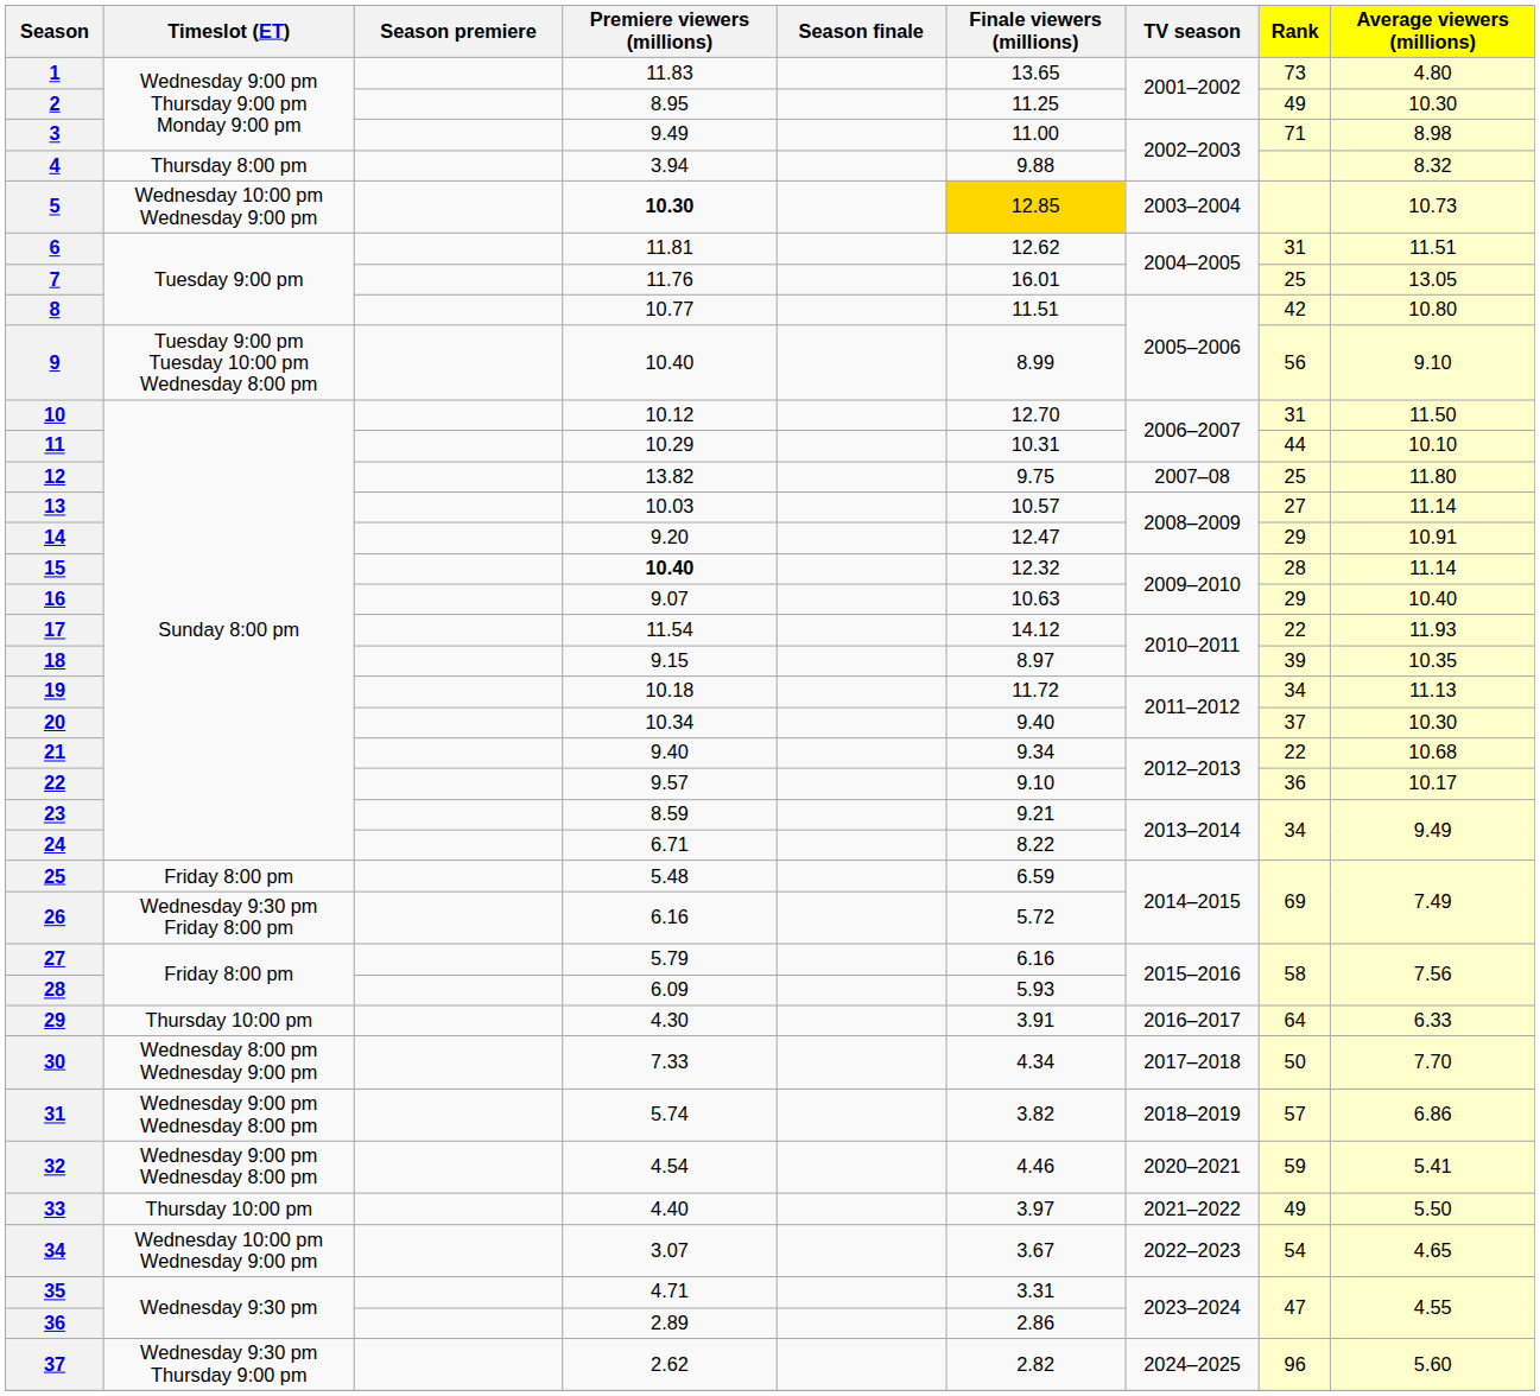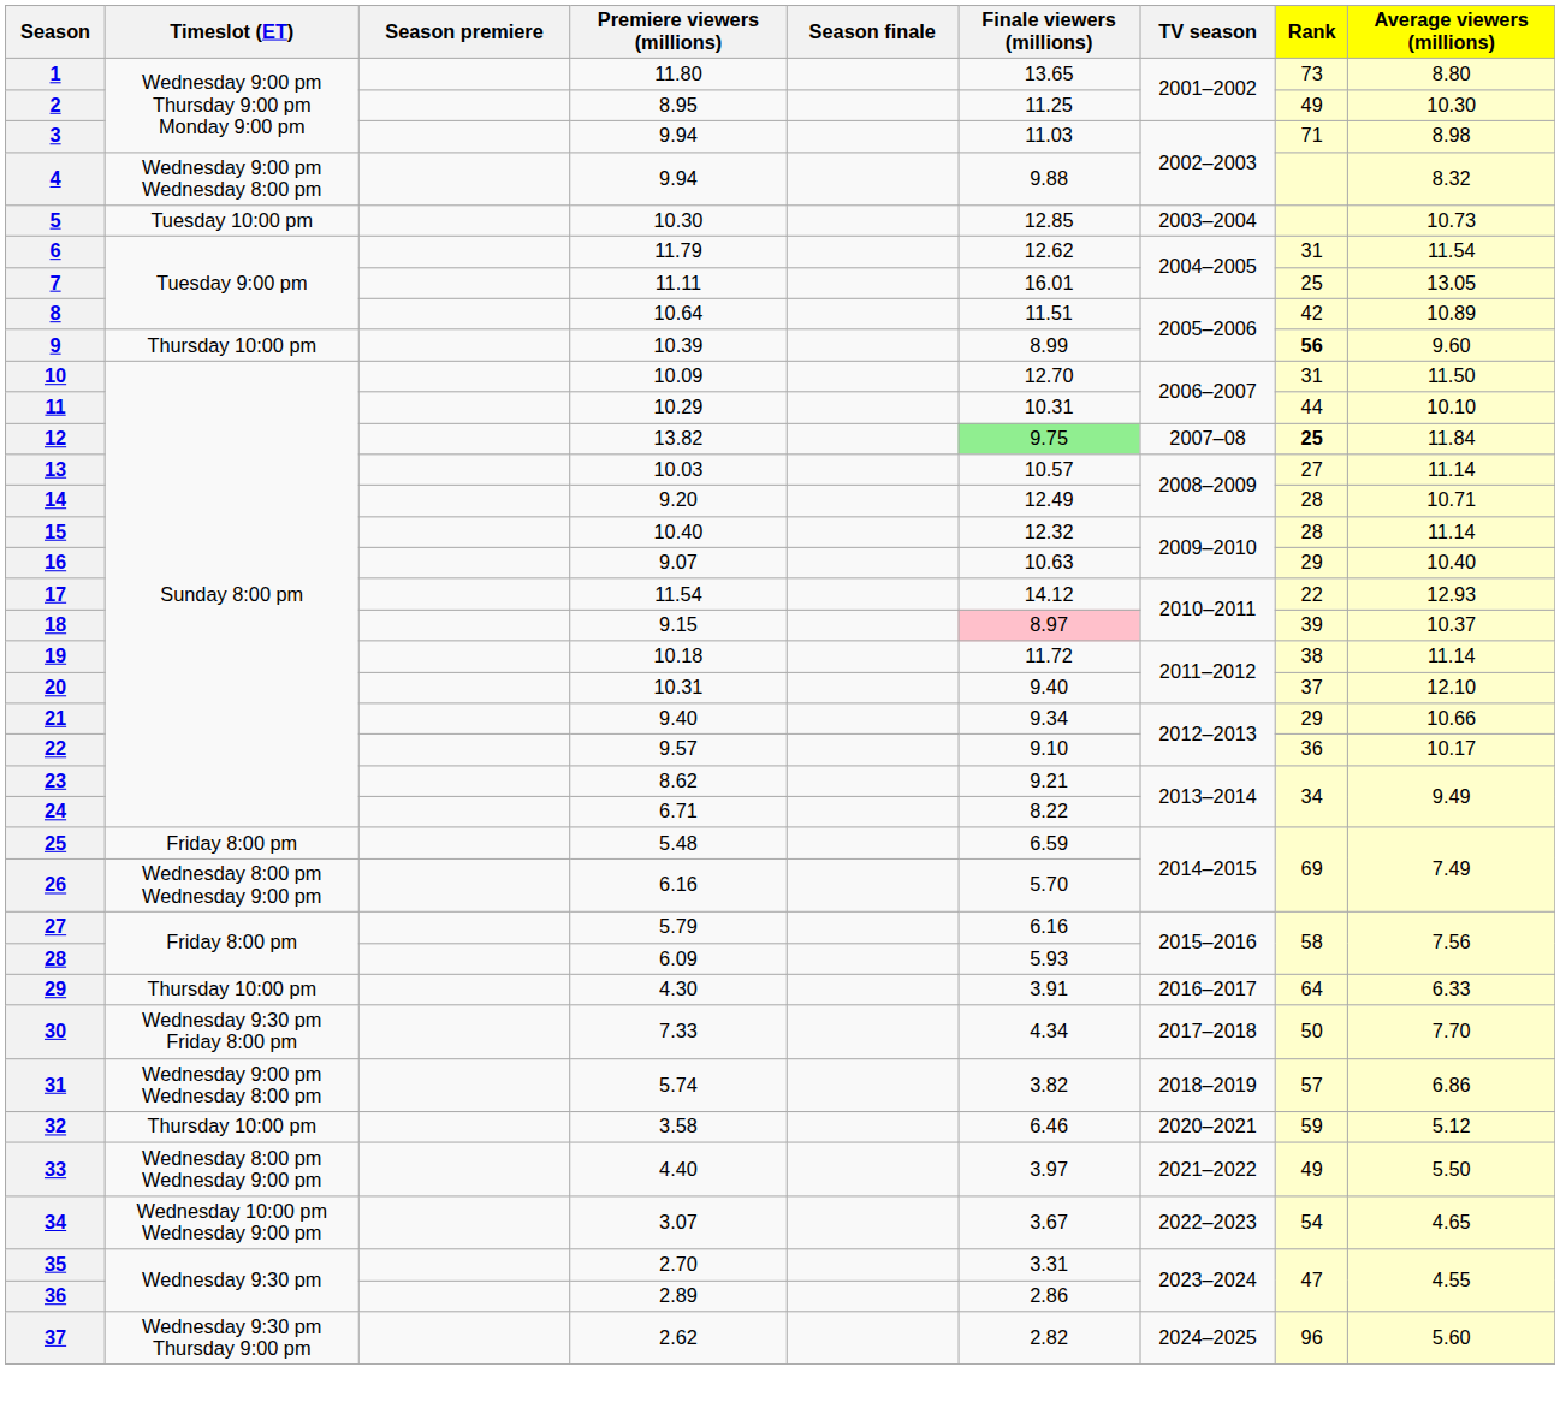1 | Premiere viewers (millions): 11.83 -> 11.80
1 | Average viewers (millions): 4.80 -> 8.80
3 | Premiere viewers (millions): 9.49 -> 9.94
3 | Finale viewers (millions): 11.00 -> 11.03
4 | Timeslot (ET): Thursday 8:00 pm -> Wednesday 9:00 pm Wednesday 8:00 pm
4 | Premiere viewers (millions): 3.94 -> 9.94
5 | Timeslot (ET): Wednesday 10:00 pm Wednesday 9:00 pm -> Tuesday 10:00 pm
5 | Premiere viewers (millions): bold -> normal
5 | Finale viewers (millions): gold background -> no background
6 | Premiere viewers (millions): 11.81 -> 11.79
6 | Average viewers (millions): 11.51 -> 11.54
7 | Premiere viewers (millions): 11.76 -> 11.11
8 | Premiere viewers (millions): 10.77 -> 10.64
8 | Average viewers (millions): 10.80 -> 10.89
9 | Timeslot (ET): Tuesday 9:00 pm Tuesday 10:00 pm Wednesday 8:00 pm -> Thursday 10:00 pm
9 | Premiere viewers (millions): 10.40 -> 10.39
9 | Rank: normal -> bold
9 | Average viewers (millions): 9.10 -> 9.60
10 | Premiere viewers (millions): 10.12 -> 10.09
12 | Finale viewers (millions): no background -> lightgreen background
12 | Rank: normal -> bold
12 | Average viewers (millions): 11.80 -> 11.84
14 | Finale viewers (millions): 12.47 -> 12.49
14 | Rank: 29 -> 28
14 | Average viewers (millions): 10.91 -> 10.71
15 | Premiere viewers (millions): bold -> normal
17 | Average viewers (millions): 11.93 -> 12.93
18 | Finale viewers (millions): no background -> pink background
18 | Average viewers (millions): 10.35 -> 10.37
19 | Rank: 34 -> 38
19 | Average viewers (millions): 11.13 -> 11.14
20 | Premiere viewers (millions): 10.34 -> 10.31
20 | Average viewers (millions): 10.30 -> 12.10
21 | Rank: 22 -> 29
21 | Average viewers (millions): 10.68 -> 10.66
23 | Premiere viewers (millions): 8.59 -> 8.62
26 | Timeslot (ET): Wednesday 9:30 pm Friday 8:00 pm -> Wednesday 8:00 pm Wednesday 9:00 pm
26 | Finale viewers (millions): 5.72 -> 5.70
30 | Timeslot (ET): Wednesday 8:00 pm Wednesday 9:00 pm -> Wednesday 9:30 pm Friday 8:00 pm
32 | Timeslot (ET): Wednesday 9:00 pm Wednesday 8:00 pm -> Thursday 10:00 pm
32 | Premiere viewers (millions): 4.54 -> 3.58
32 | Finale viewers (millions): 4.46 -> 6.46
32 | Average viewers (millions): 5.41 -> 5.12
33 | Timeslot (ET): Thursday 10:00 pm -> Wednesday 8:00 pm Wednesday 9:00 pm
35 | Premiere viewers (millions): 4.71 -> 2.70
